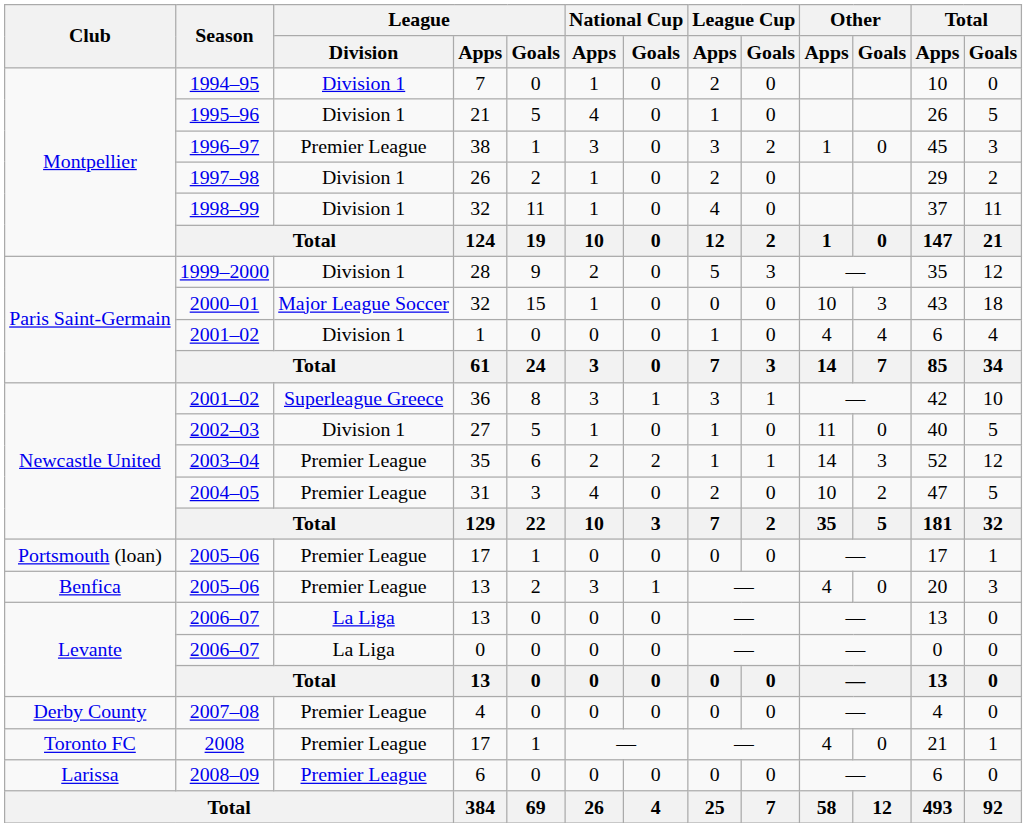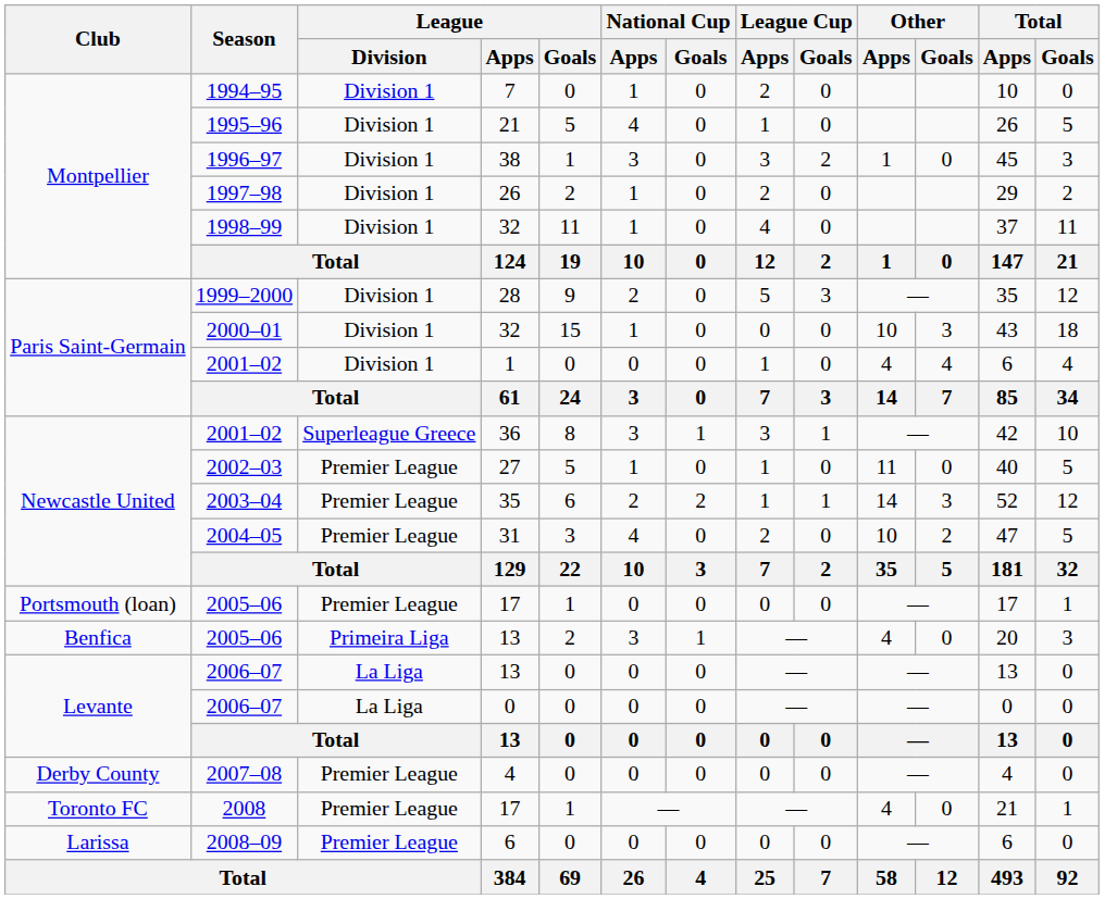1996–97 | League / Division: Premier League -> Division 1
2000–01 | League / Division: Major League Soccer -> Division 1
2002–03 | League / Division: Division 1 -> Premier League
2005–06 / 13 | League / Division: Premier League -> Primeira Liga
